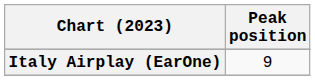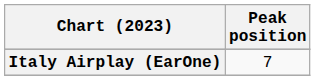Italy Airplay (EarOne) | Peak position: 9 -> 7
